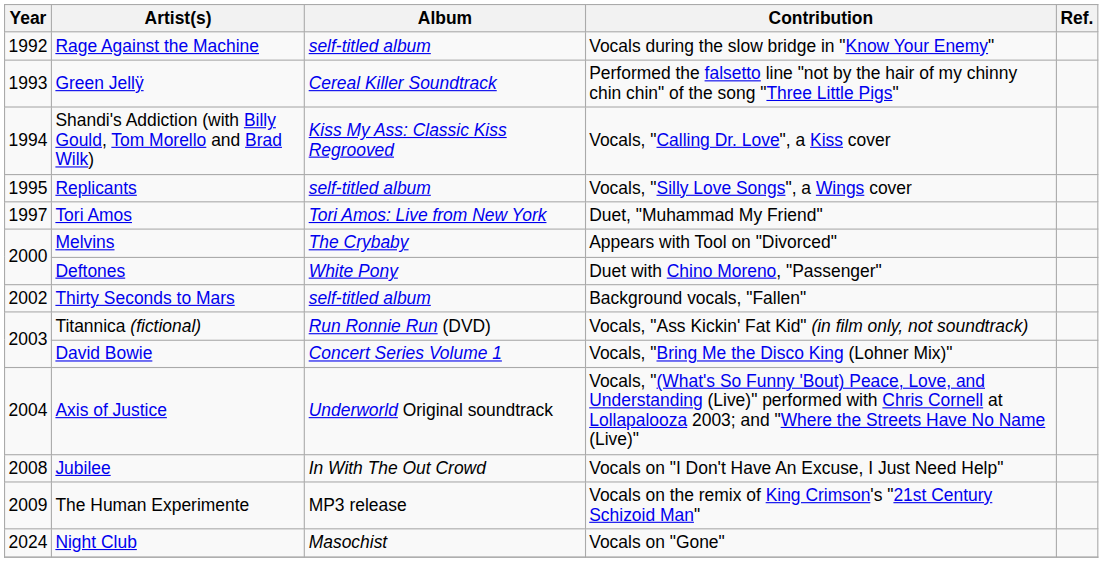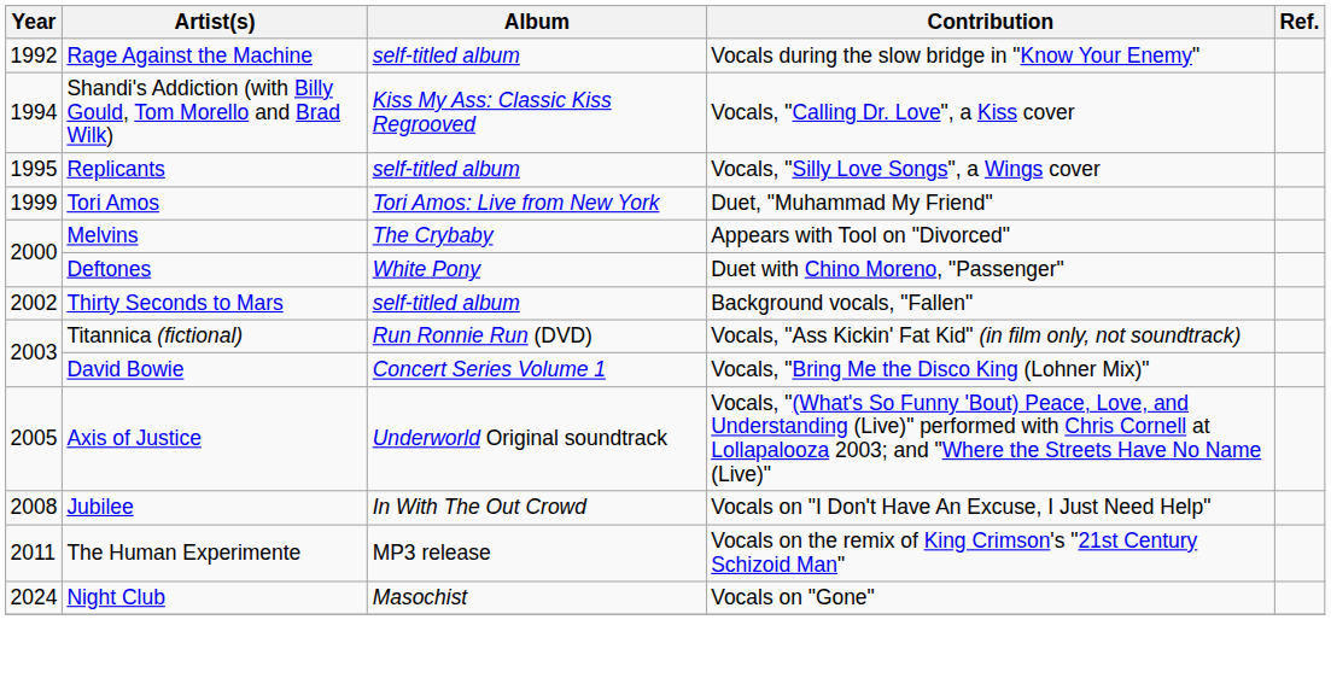- row: 1993 | Green Jellÿ | Cereal Killer Soundtrack | Performed the falsetto line "not by the hair of my chinny chin chin" of the song "Three Little Pigs"
Tori Amos | Year: 1997 -> 1999
Axis of Justice | Year: 2004 -> 2005
The Human Experimente | Year: 2009 -> 2011
